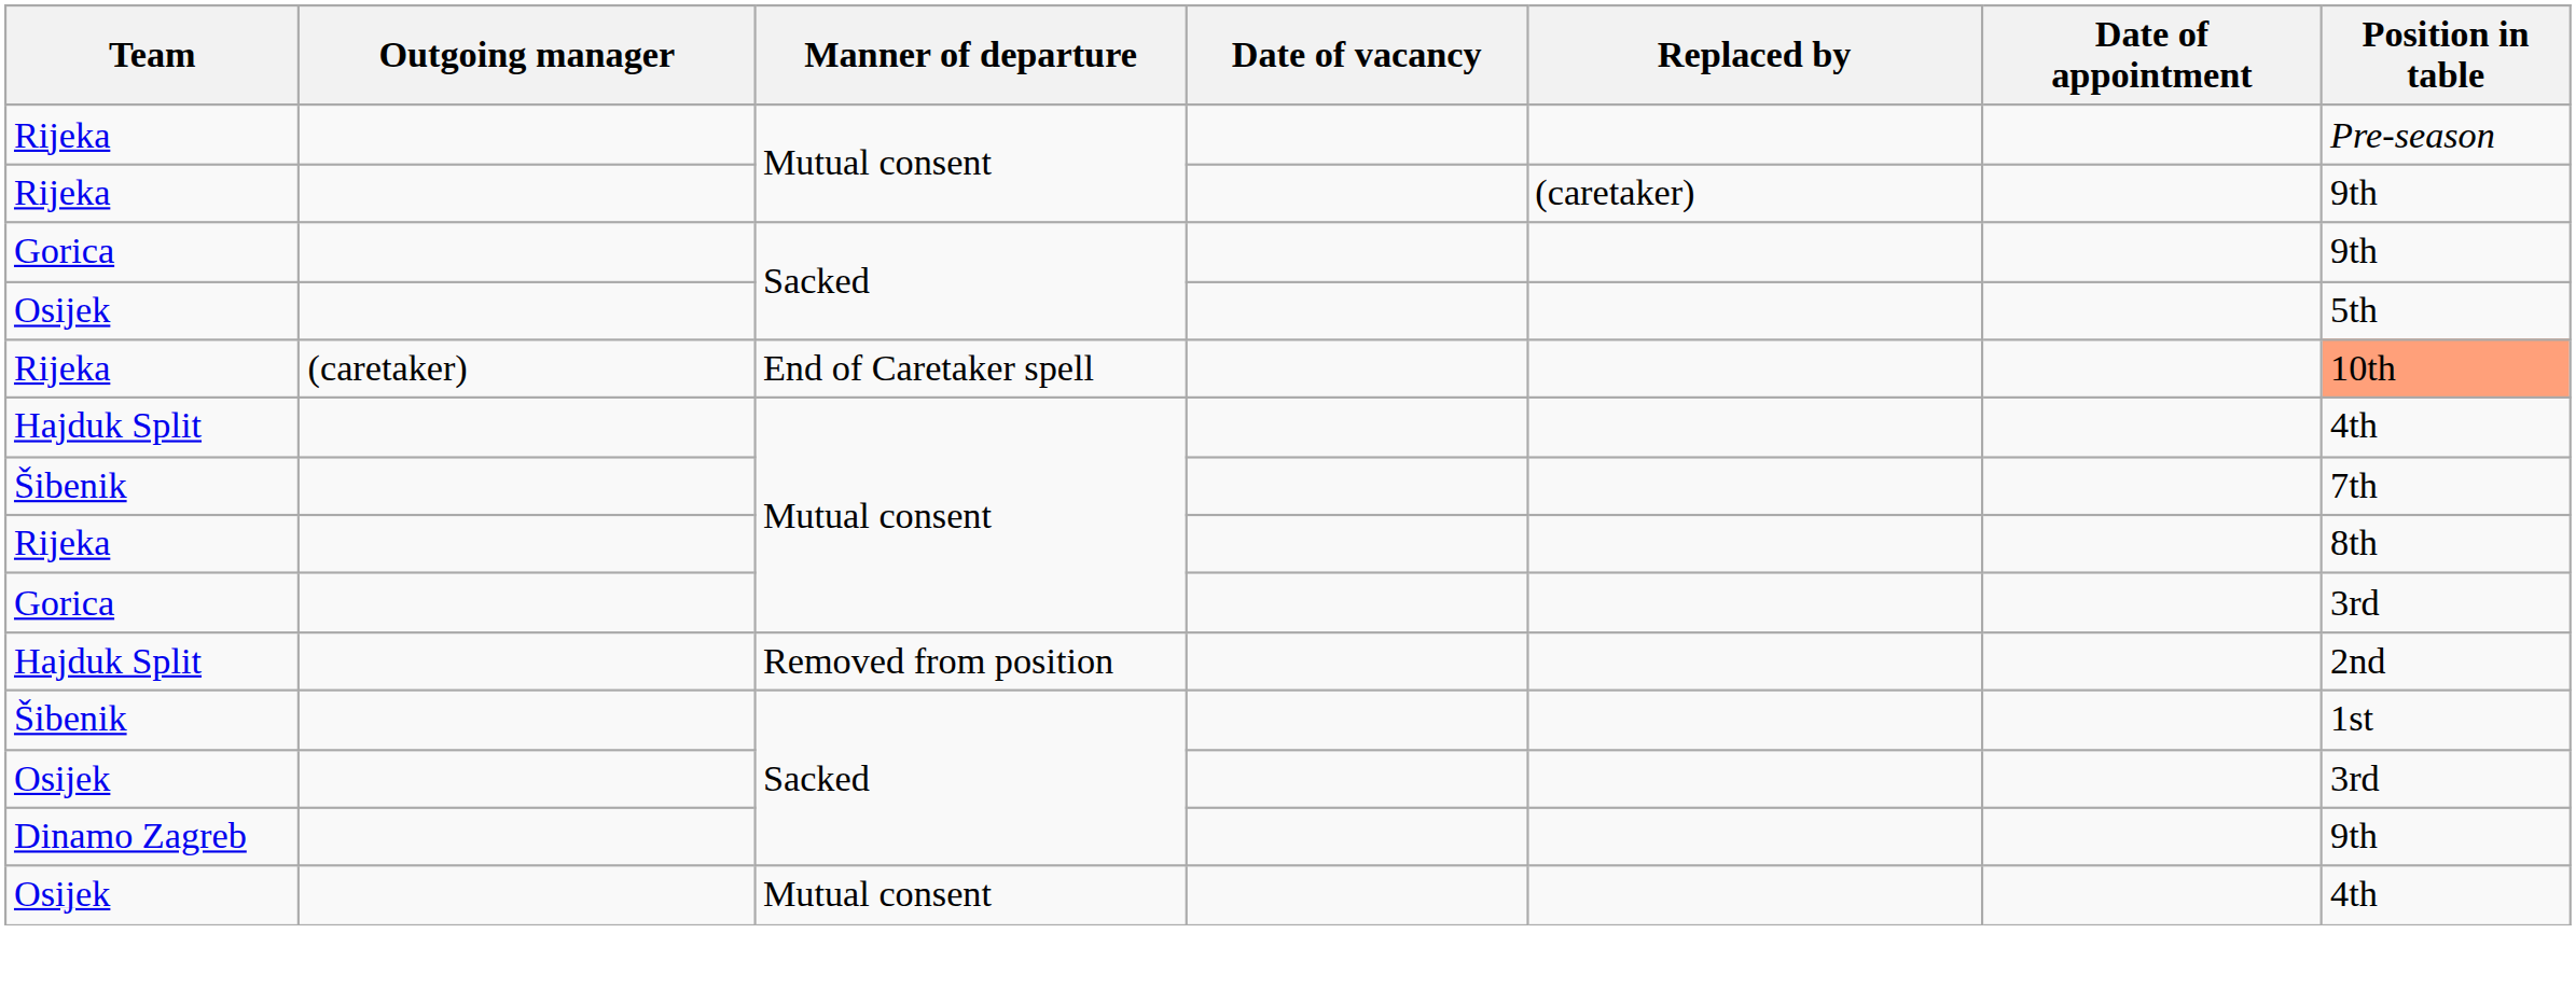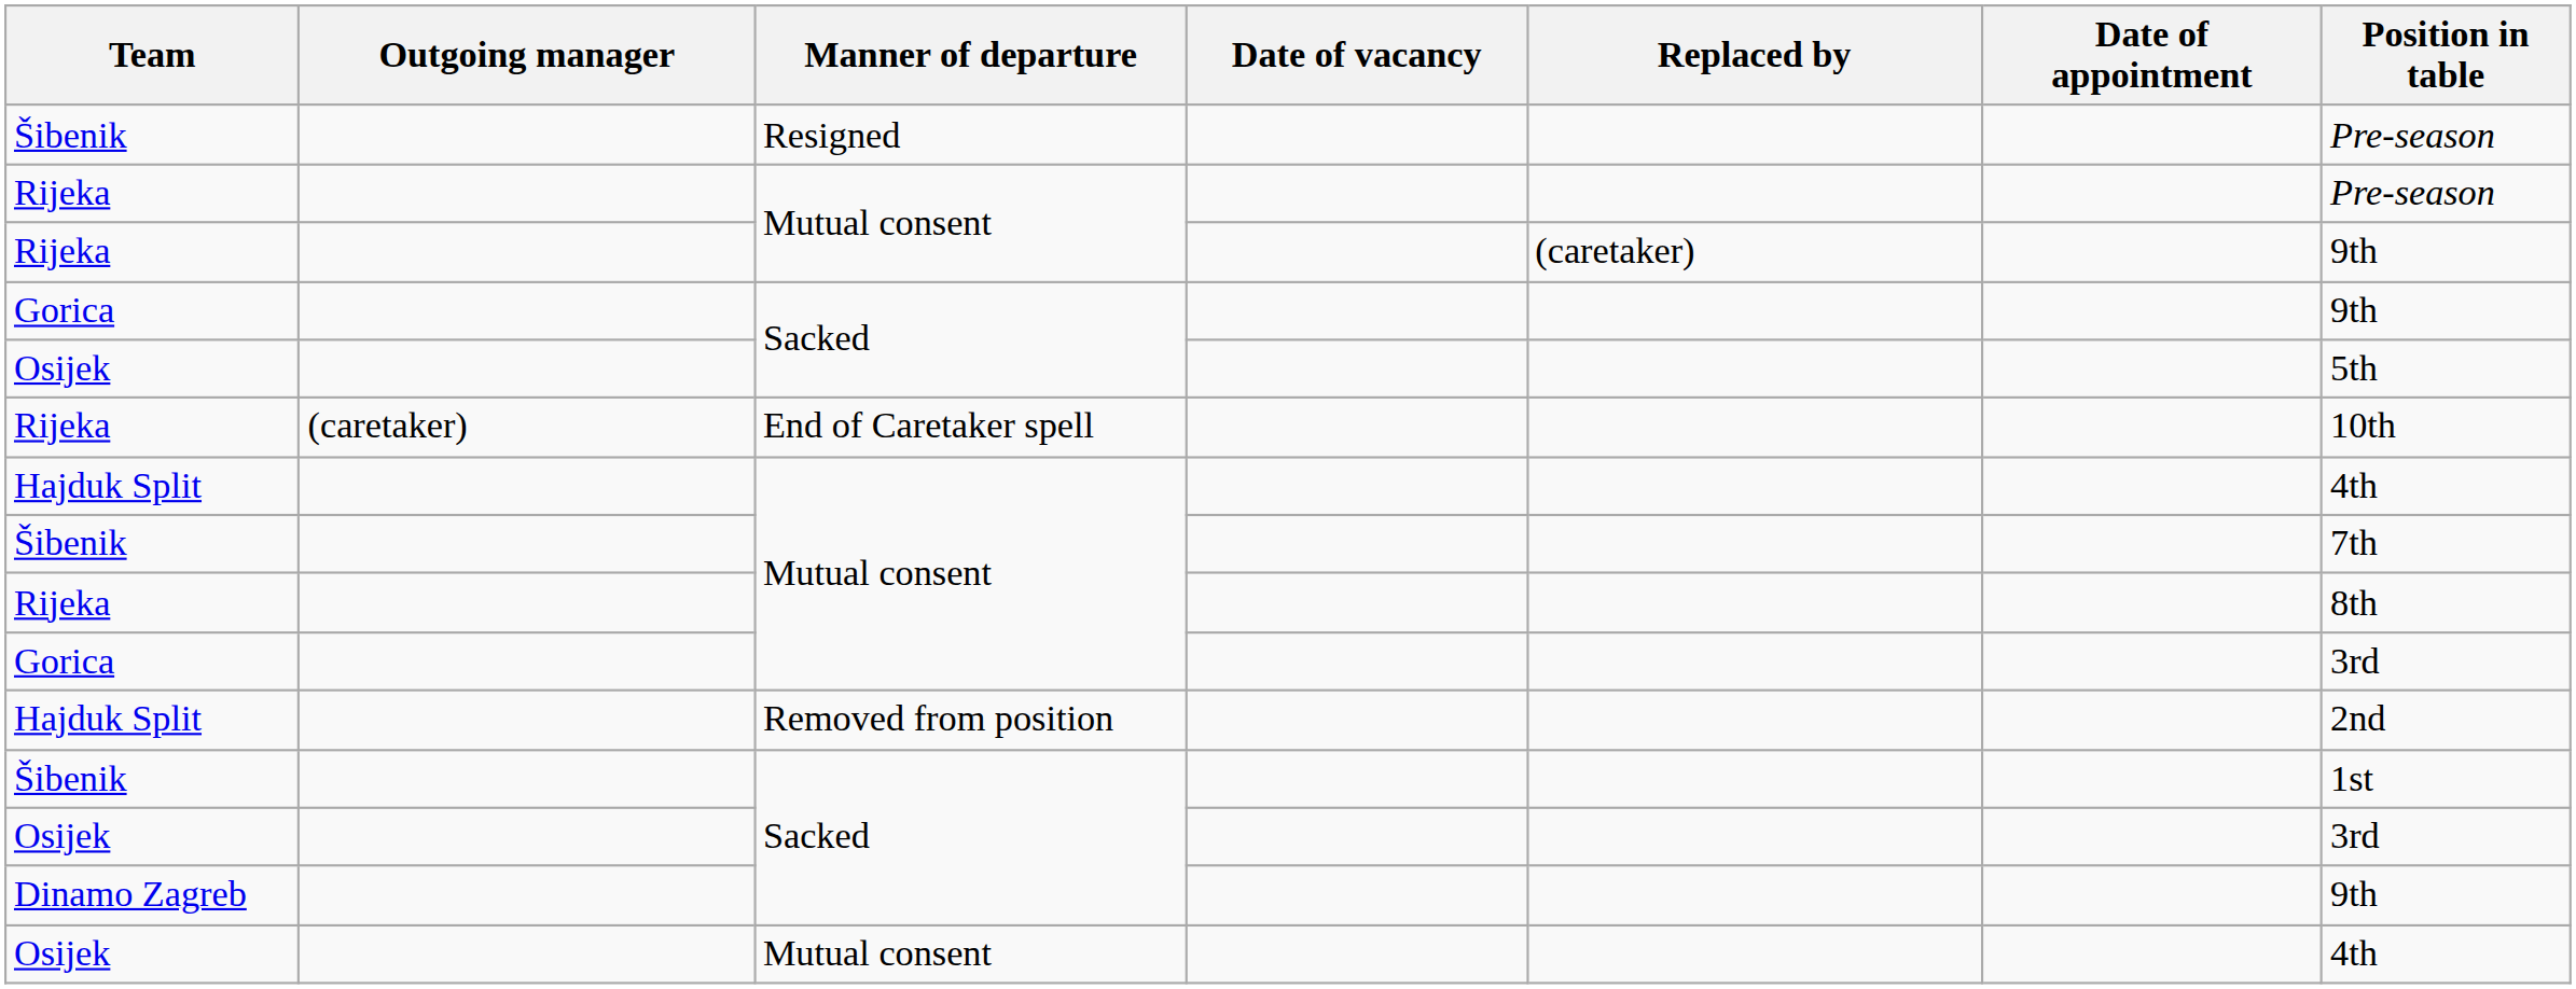+ row: Šibenik | Resigned | Pre-season
Rijeka / End of Caretaker spell | Position in table: lightsalmon background -> no background
